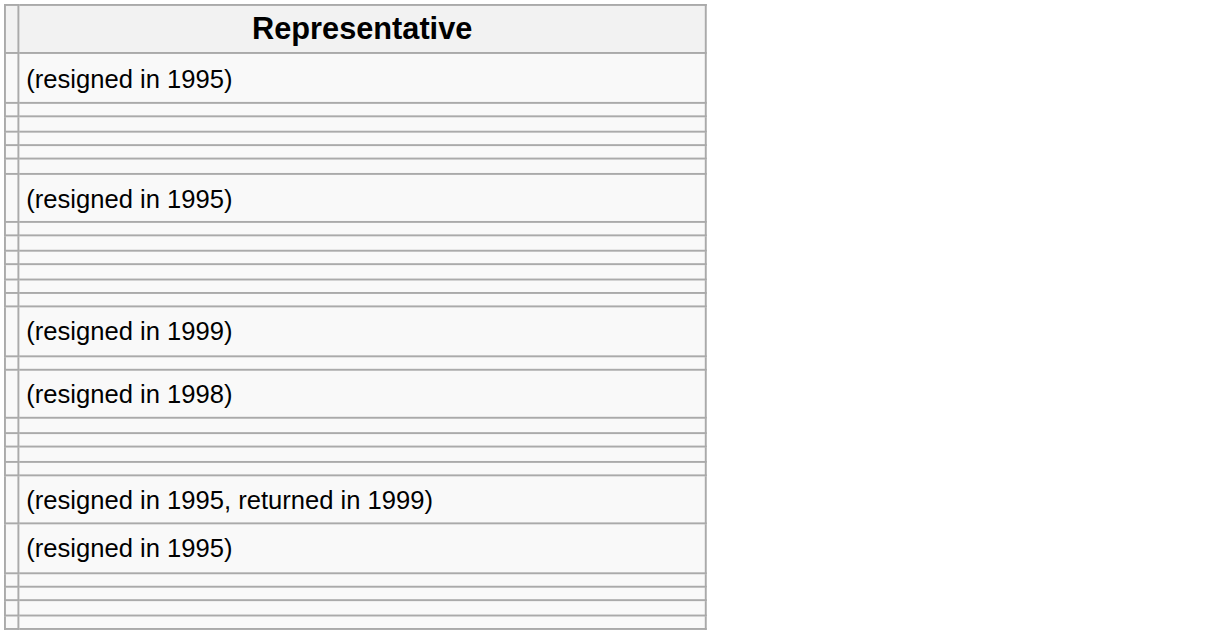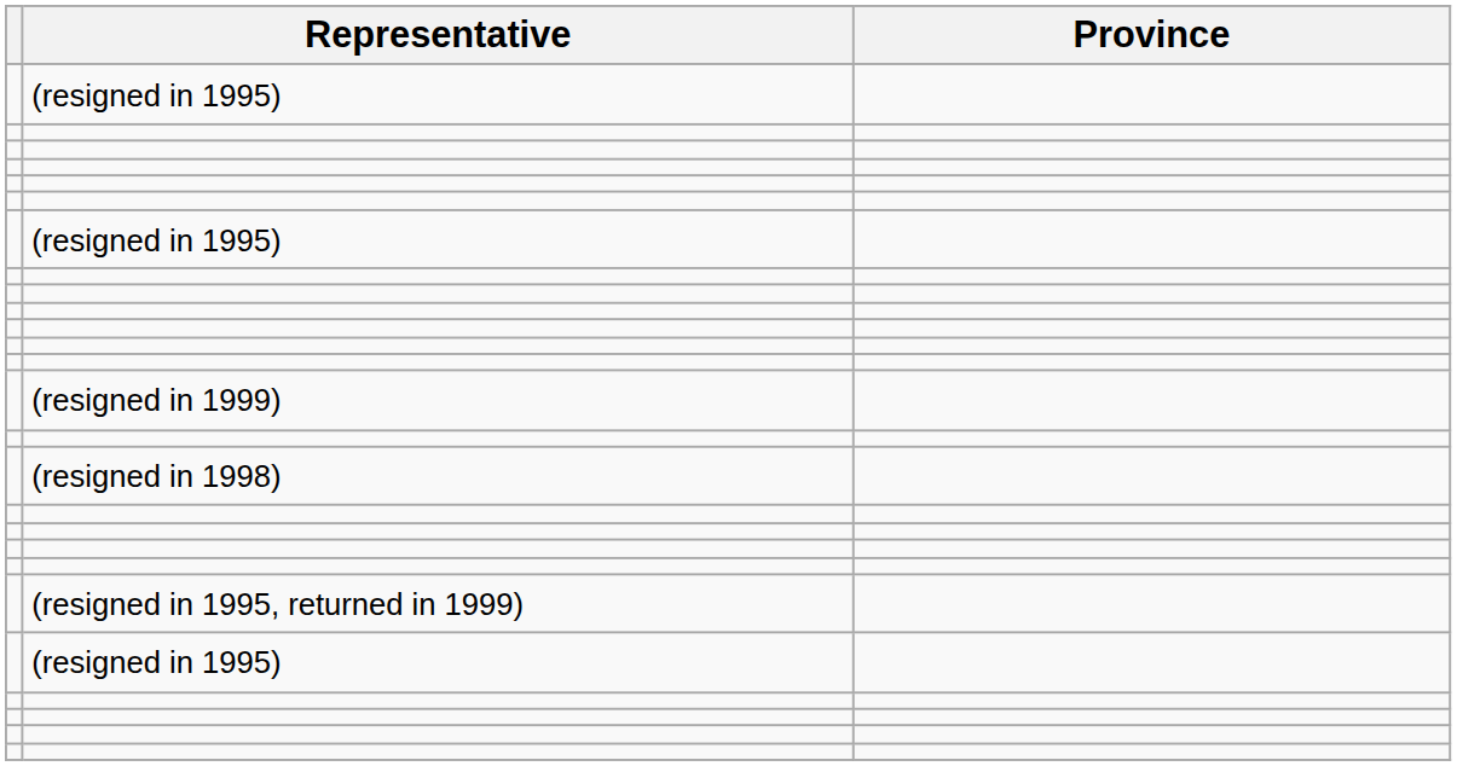+ column: Province
